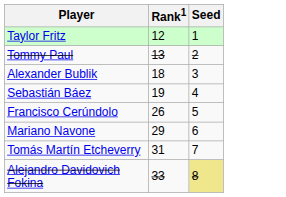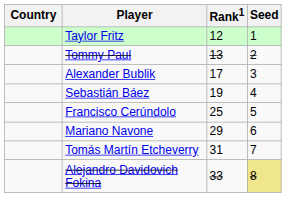+ column: Country
Alexander Bublik | Rank1: 18 -> 17
Francisco Cerúndolo | Rank1: 26 -> 25
